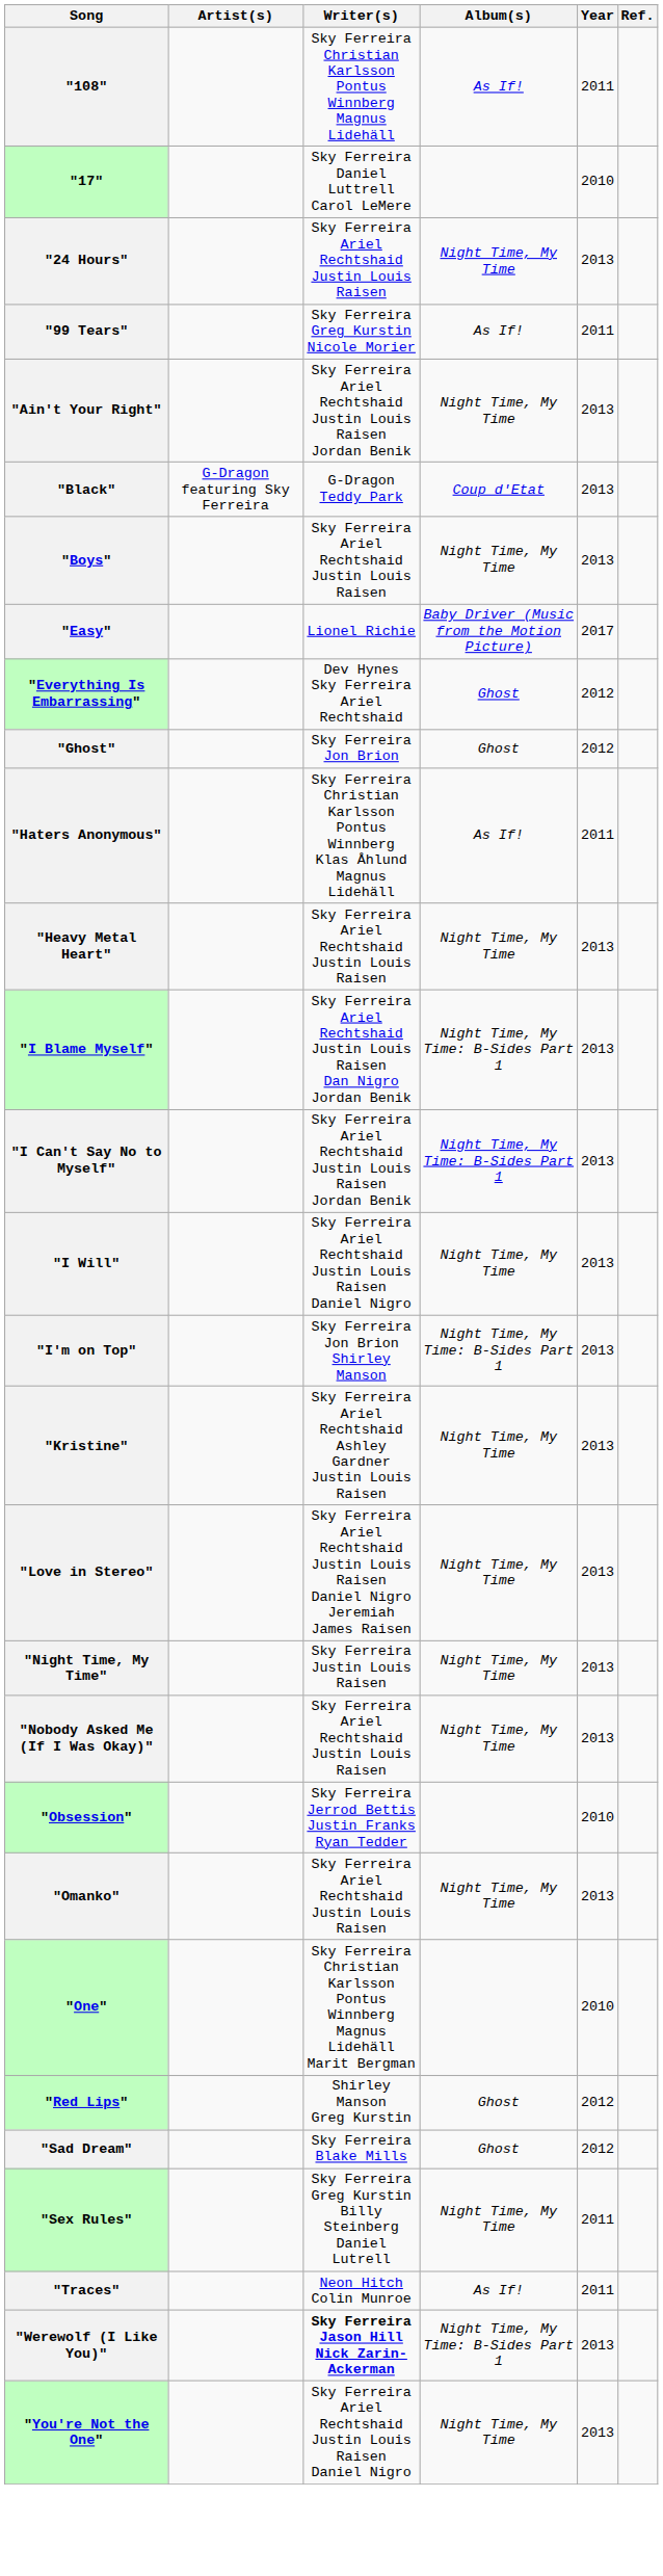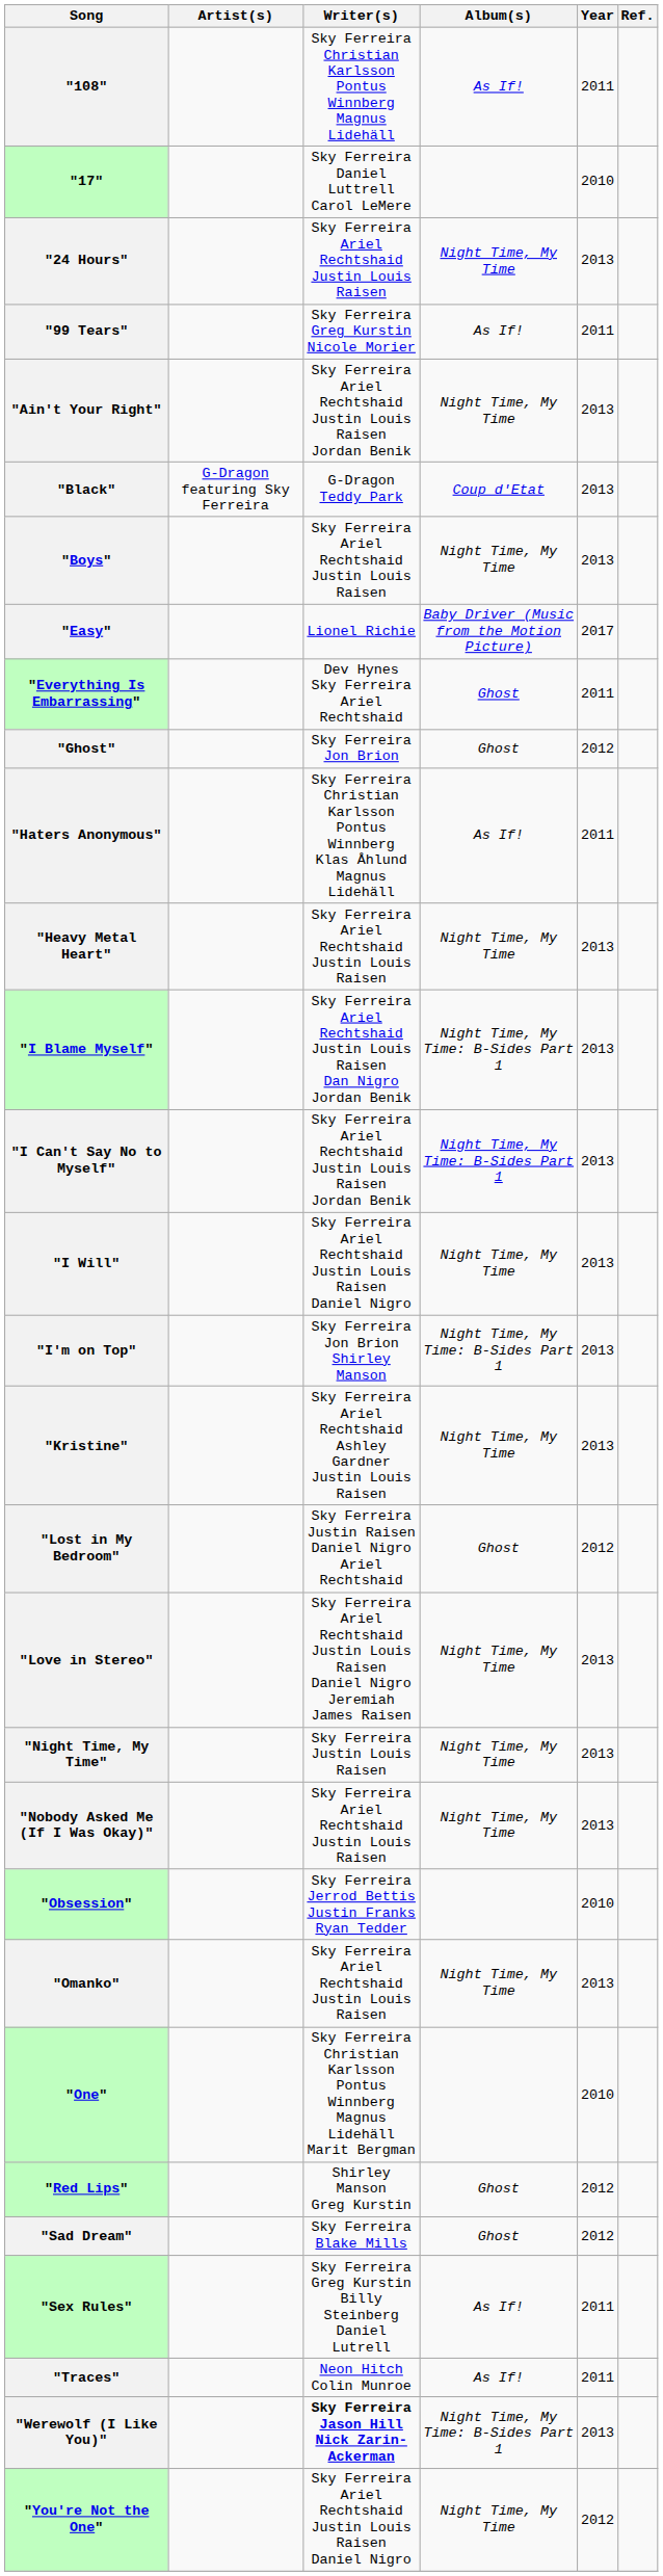"Everything Is Embarrassing" | Year: 2012 -> 2011
+ row: "Lost in My Bedroom" | Sky Ferreira Justin Raisen Daniel Nigro Ariel Rechtshaid | Ghost | 2012
"Sex Rules" | Album(s): Night Time, My Time -> As If!
"You're Not the One" | Year: 2013 -> 2012
